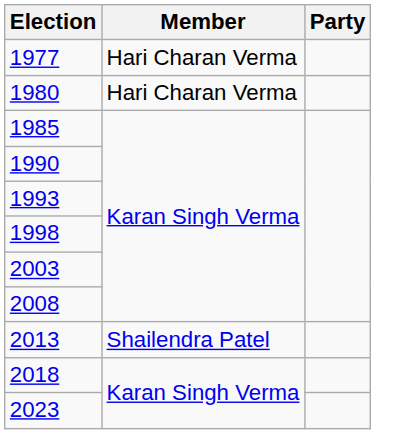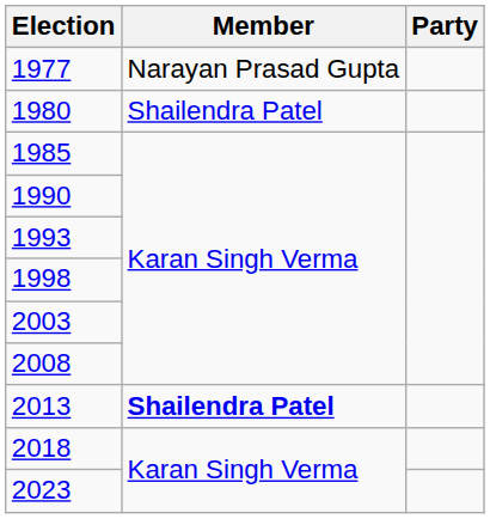1977 | Member: Hari Charan Verma -> Narayan Prasad Gupta
1980 | Member: Hari Charan Verma -> Shailendra Patel
2013 | Member: normal -> bold
